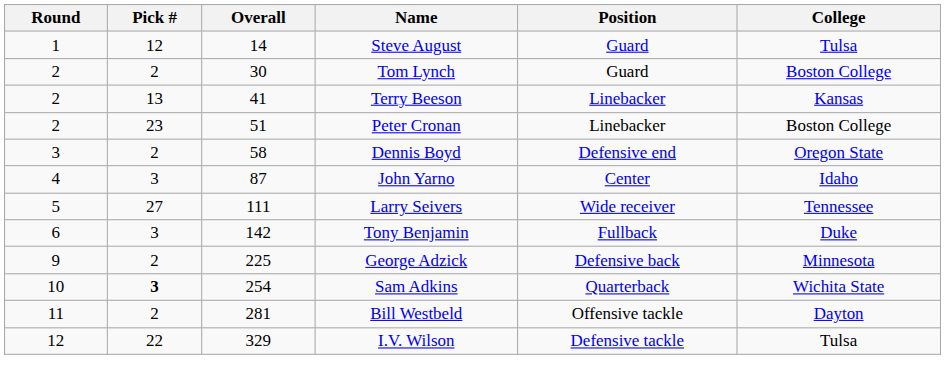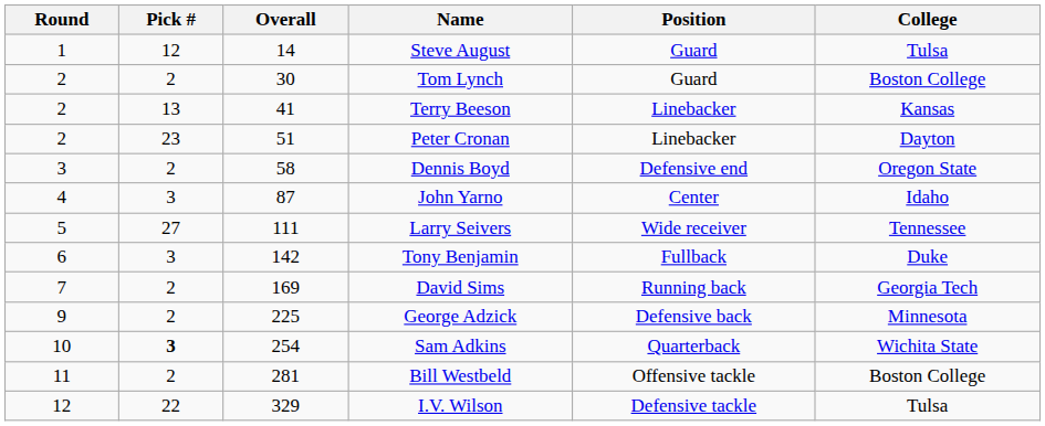Peter Cronan | College: Boston College -> Dayton
+ row: 7 | 2 | 169 | David Sims | Running back | Georgia Tech
Bill Westbeld | College: Dayton -> Boston College
